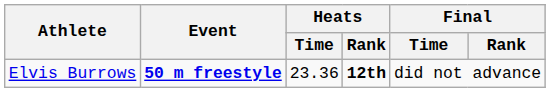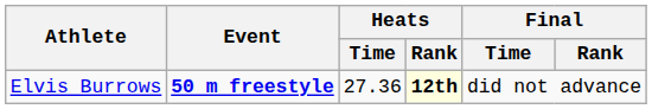Elvis Burrows | Heats / Time: 23.36 -> 27.36
Elvis Burrows | Heats / Rank: no background -> lightyellow background
